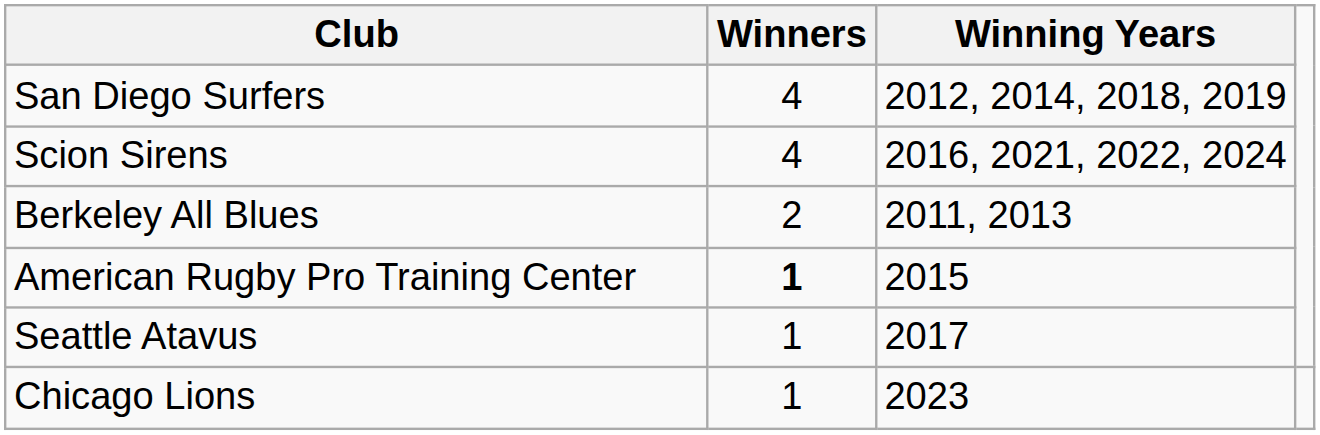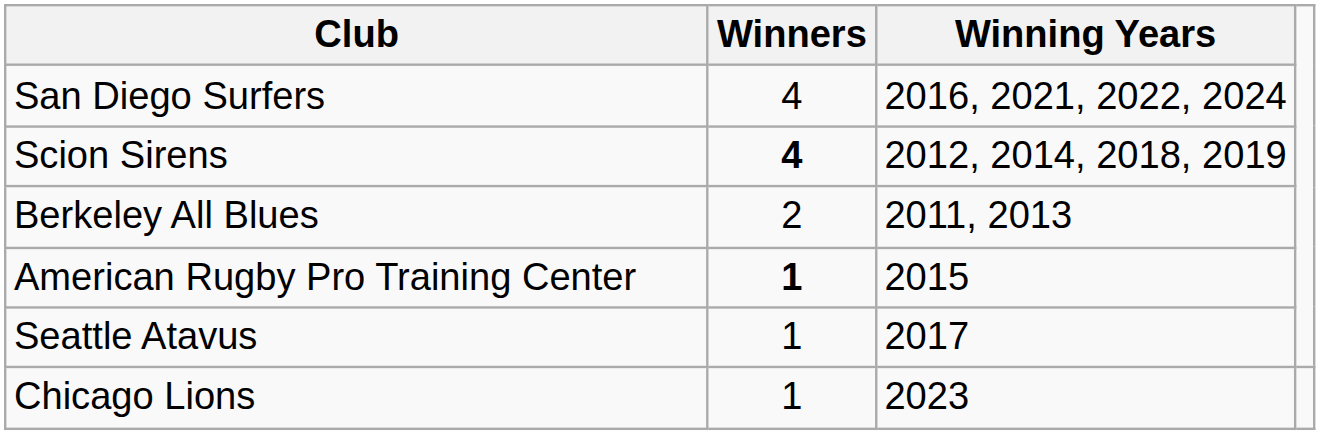San Diego Surfers | Winning Years: 2012, 2014, 2018, 2019 -> 2016, 2021, 2022, 2024
Scion Sirens | Winners: normal -> bold
Scion Sirens | Winning Years: 2016, 2021, 2022, 2024 -> 2012, 2014, 2018, 2019
